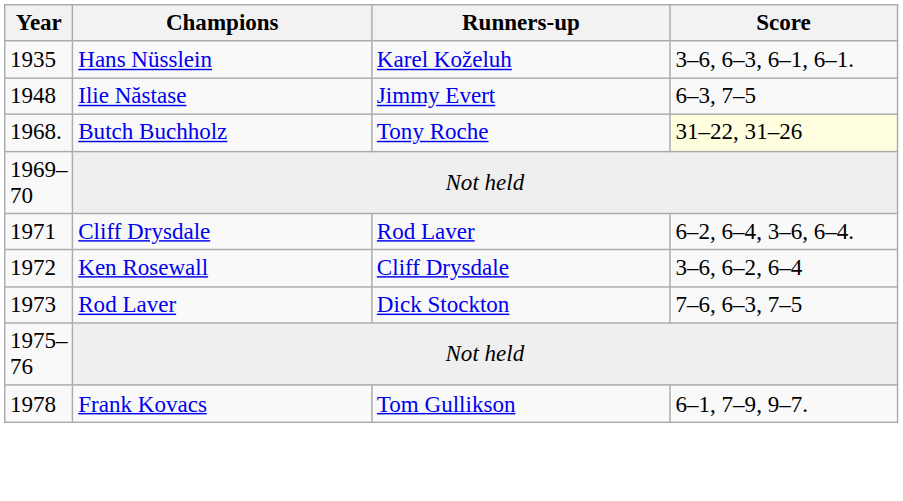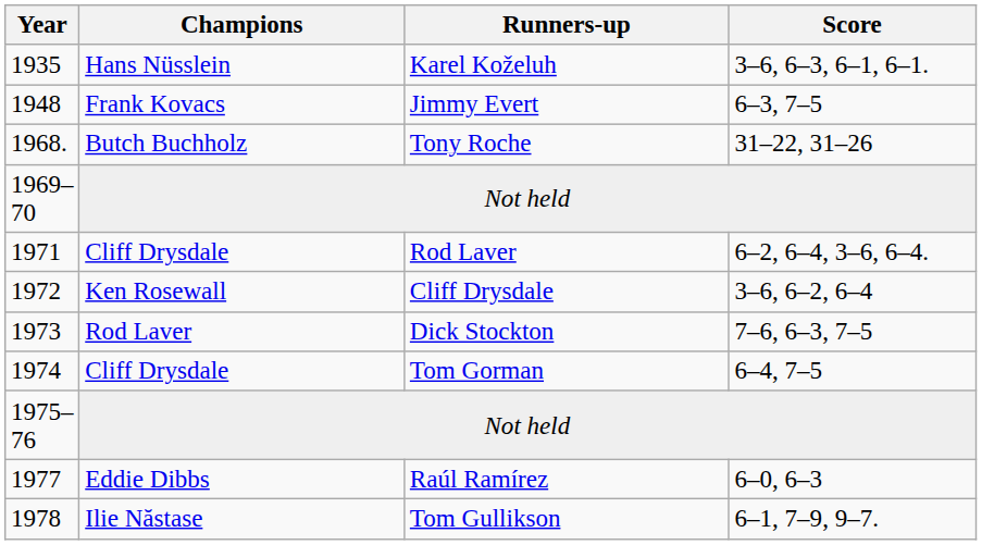Jimmy Evert | Champions: Ilie Năstase -> Frank Kovacs
Tony Roche | Score: lightyellow background -> no background
+ row: 1974 | Cliff Drysdale | Tom Gorman | 6–4, 7–5
+ row: 1977 | Eddie Dibbs | Raúl Ramírez | 6–0, 6–3
Tom Gullikson | Champions: Frank Kovacs -> Ilie Năstase
